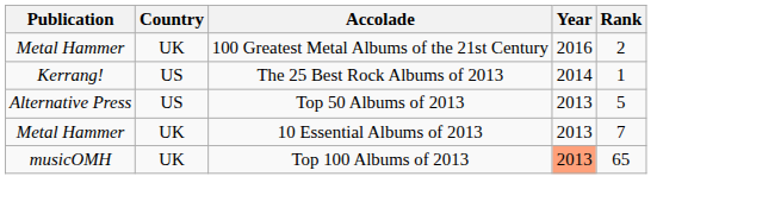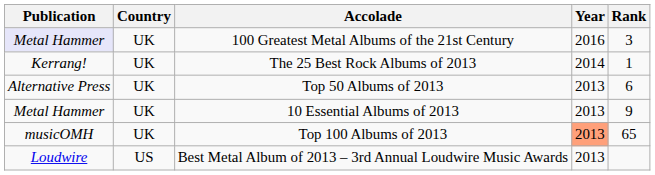100 Greatest Metal Albums of the 21st Century | Publication: no background -> lavender background
100 Greatest Metal Albums of the 21st Century | Rank: 2 -> 3
The 25 Best Rock Albums of 2013 | Country: US -> UK
Top 50 Albums of 2013 | Country: US -> UK
Top 50 Albums of 2013 | Rank: 5 -> 6
10 Essential Albums of 2013 | Rank: 7 -> 9
+ row: Loudwire | US | Best Metal Album of 2013 – 3rd Annual Loudwire Music Awards | 2013
